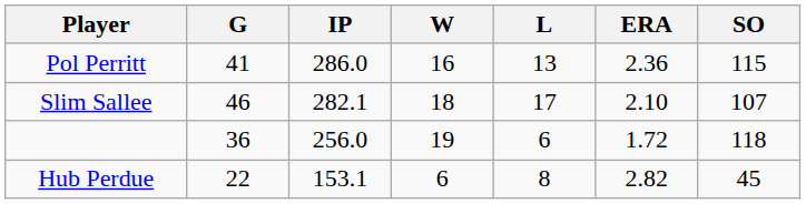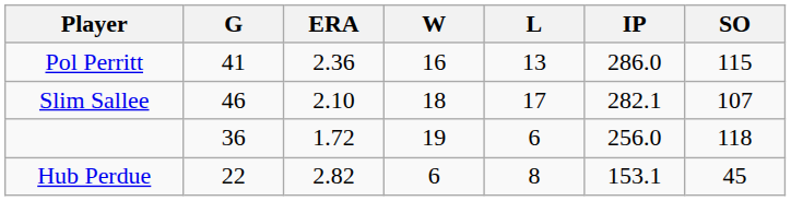columns swapped: IP <-> ERA
